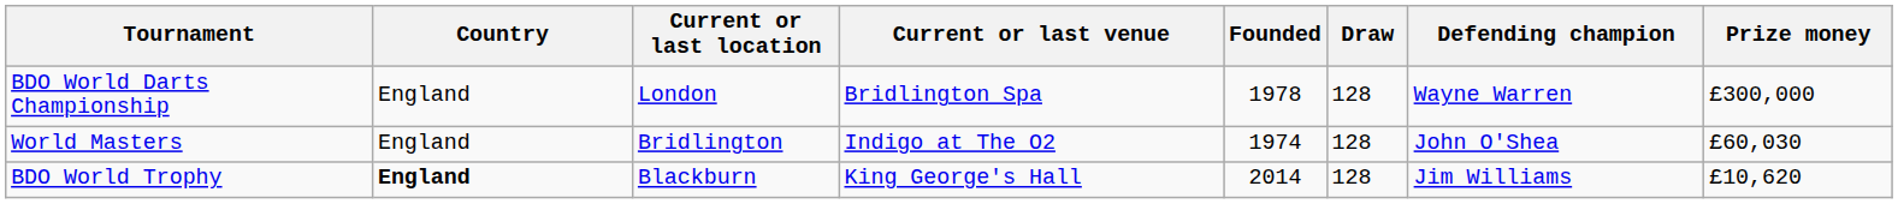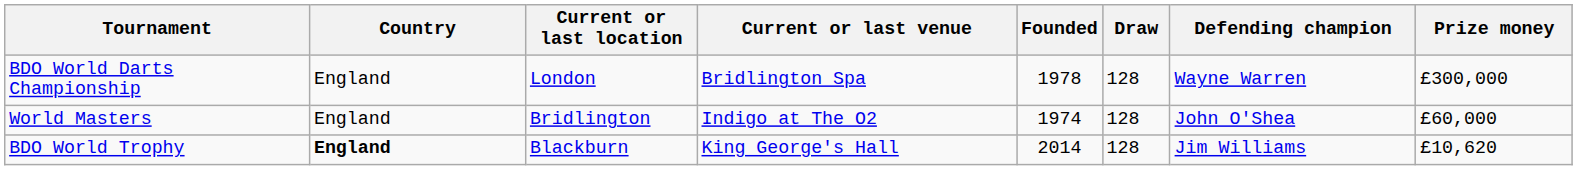World Masters | Prize money: £60,030 -> £60,000
